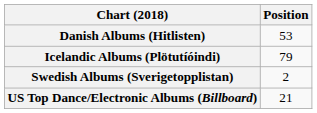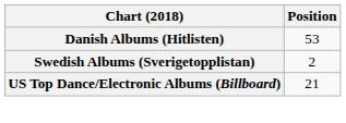- row: Icelandic Albums (Plötutíóindi) | 79
